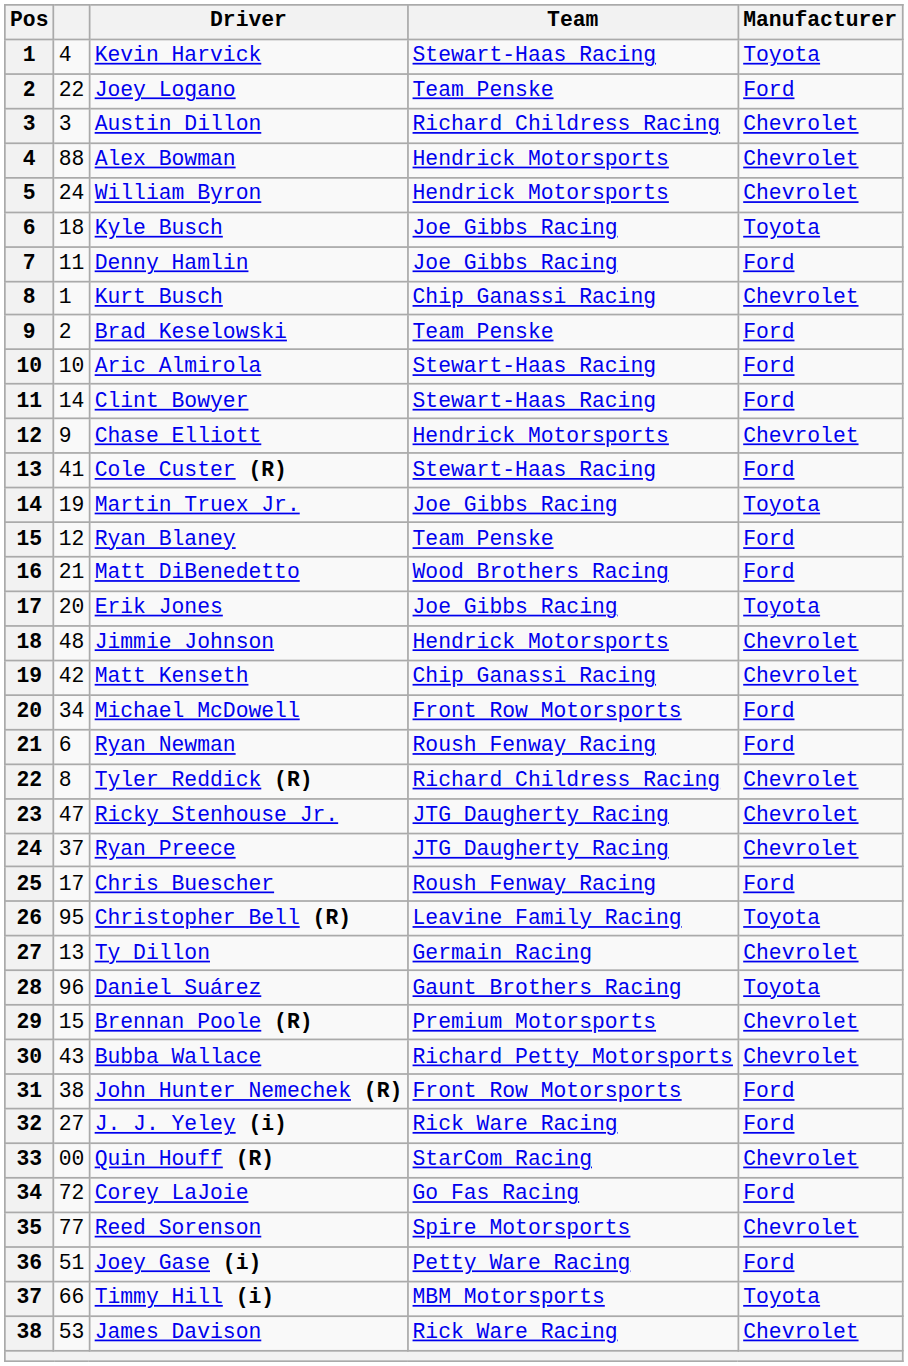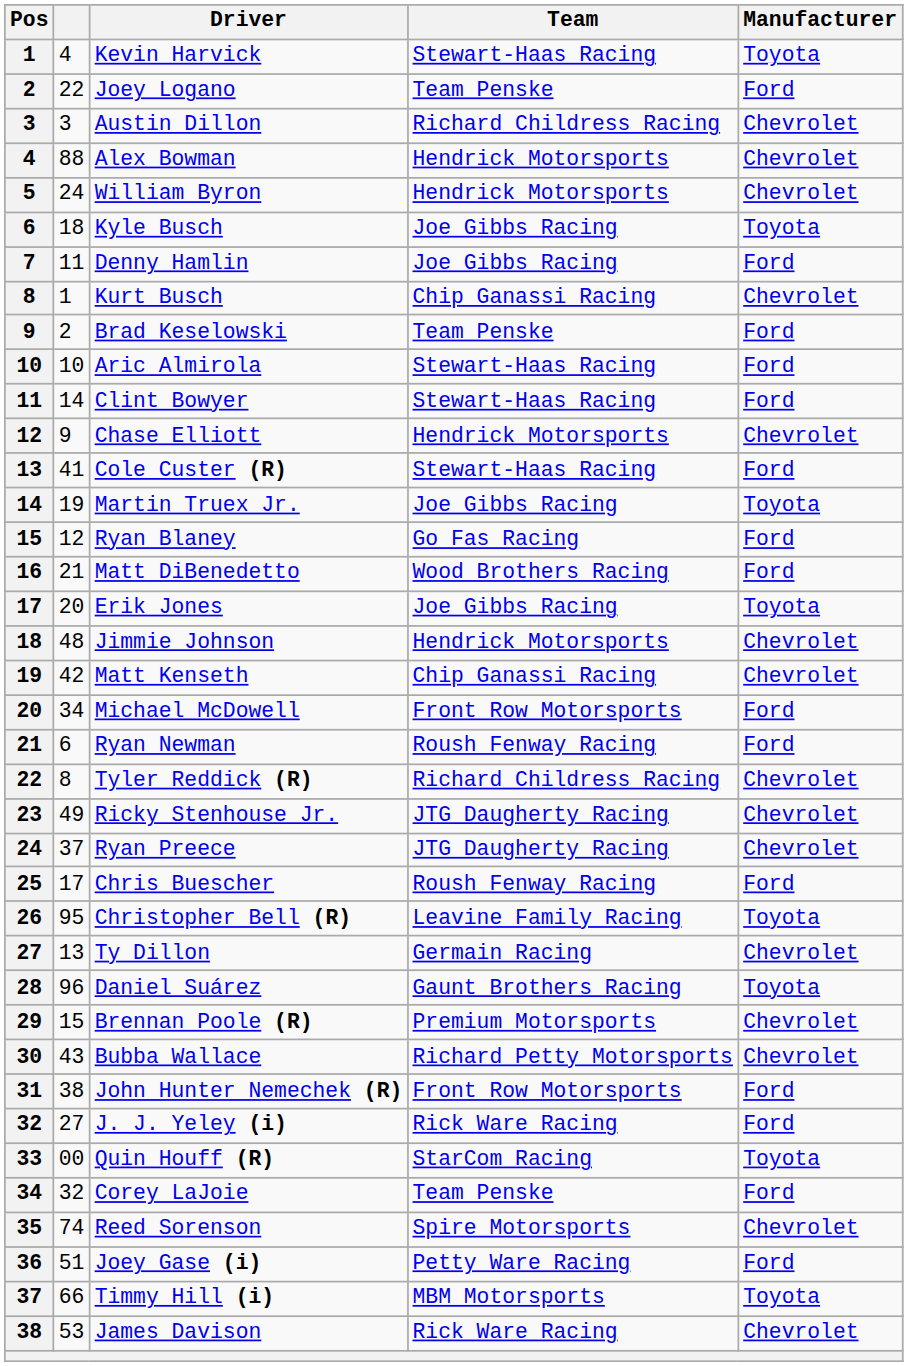Ryan Blaney | Team: Team Penske -> Go Fas Racing
Ricky Stenhouse Jr. | column 2: 47 -> 49
Quin Houff (R) | Manufacturer: Chevrolet -> Toyota
Corey LaJoie | column 2: 72 -> 32
Corey LaJoie | Team: Go Fas Racing -> Team Penske
Reed Sorenson | column 2: 77 -> 74
